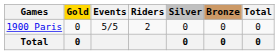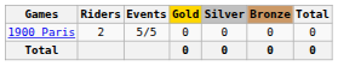columns swapped: Riders <-> Gold
